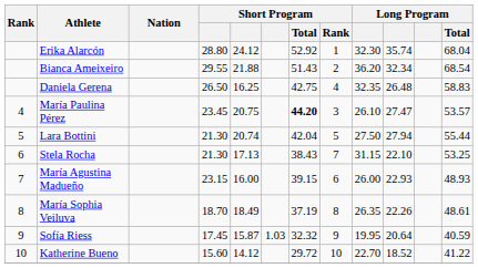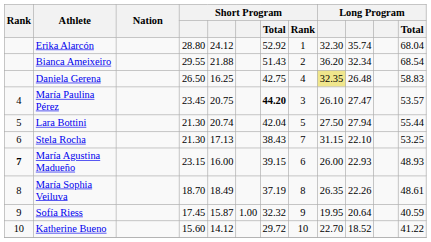Daniela Gerena | column 9: no background -> khaki background
María Agustina Madueño | Rank: normal -> bold
Sofía Riess | column 6: 1.03 -> 1.00
